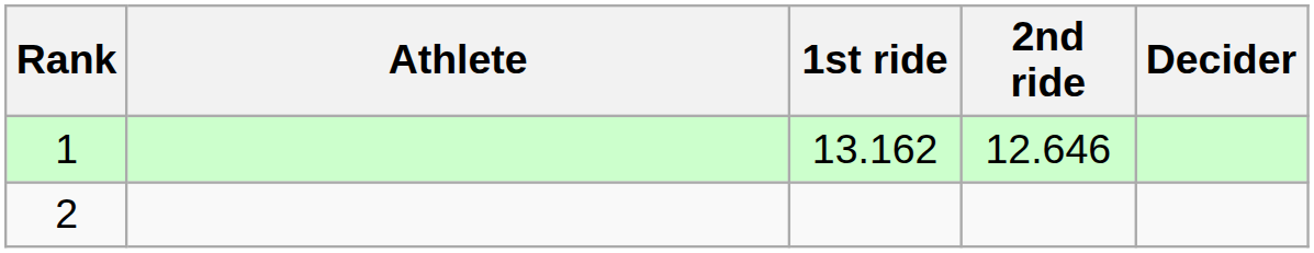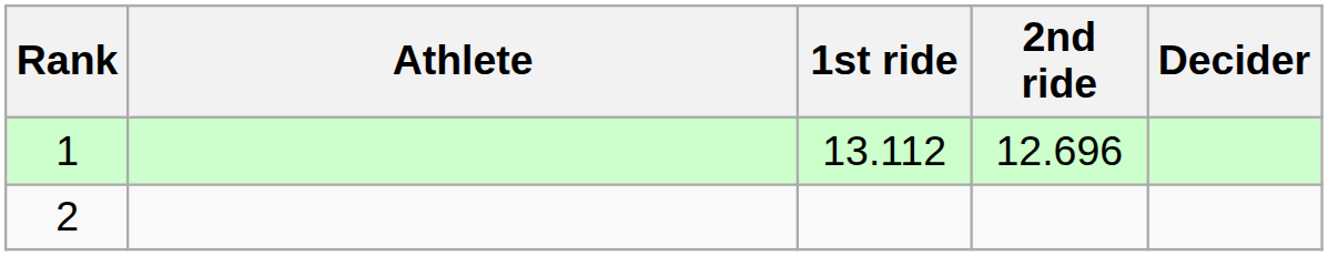1 | 1st ride: 13.162 -> 13.112
1 | 2nd ride: 12.646 -> 12.696
